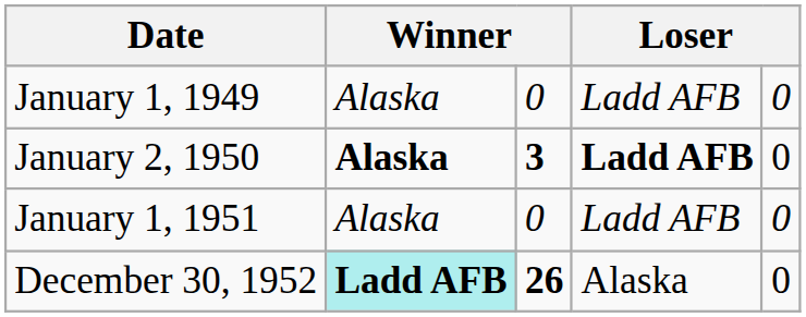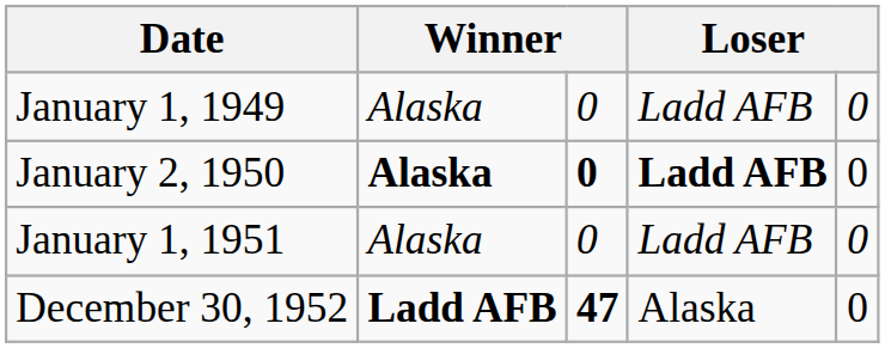January 2, 1950 | column 3: 3 -> 0
December 30, 1952 | column 2: paleturquoise background -> no background
December 30, 1952 | column 3: 26 -> 47
